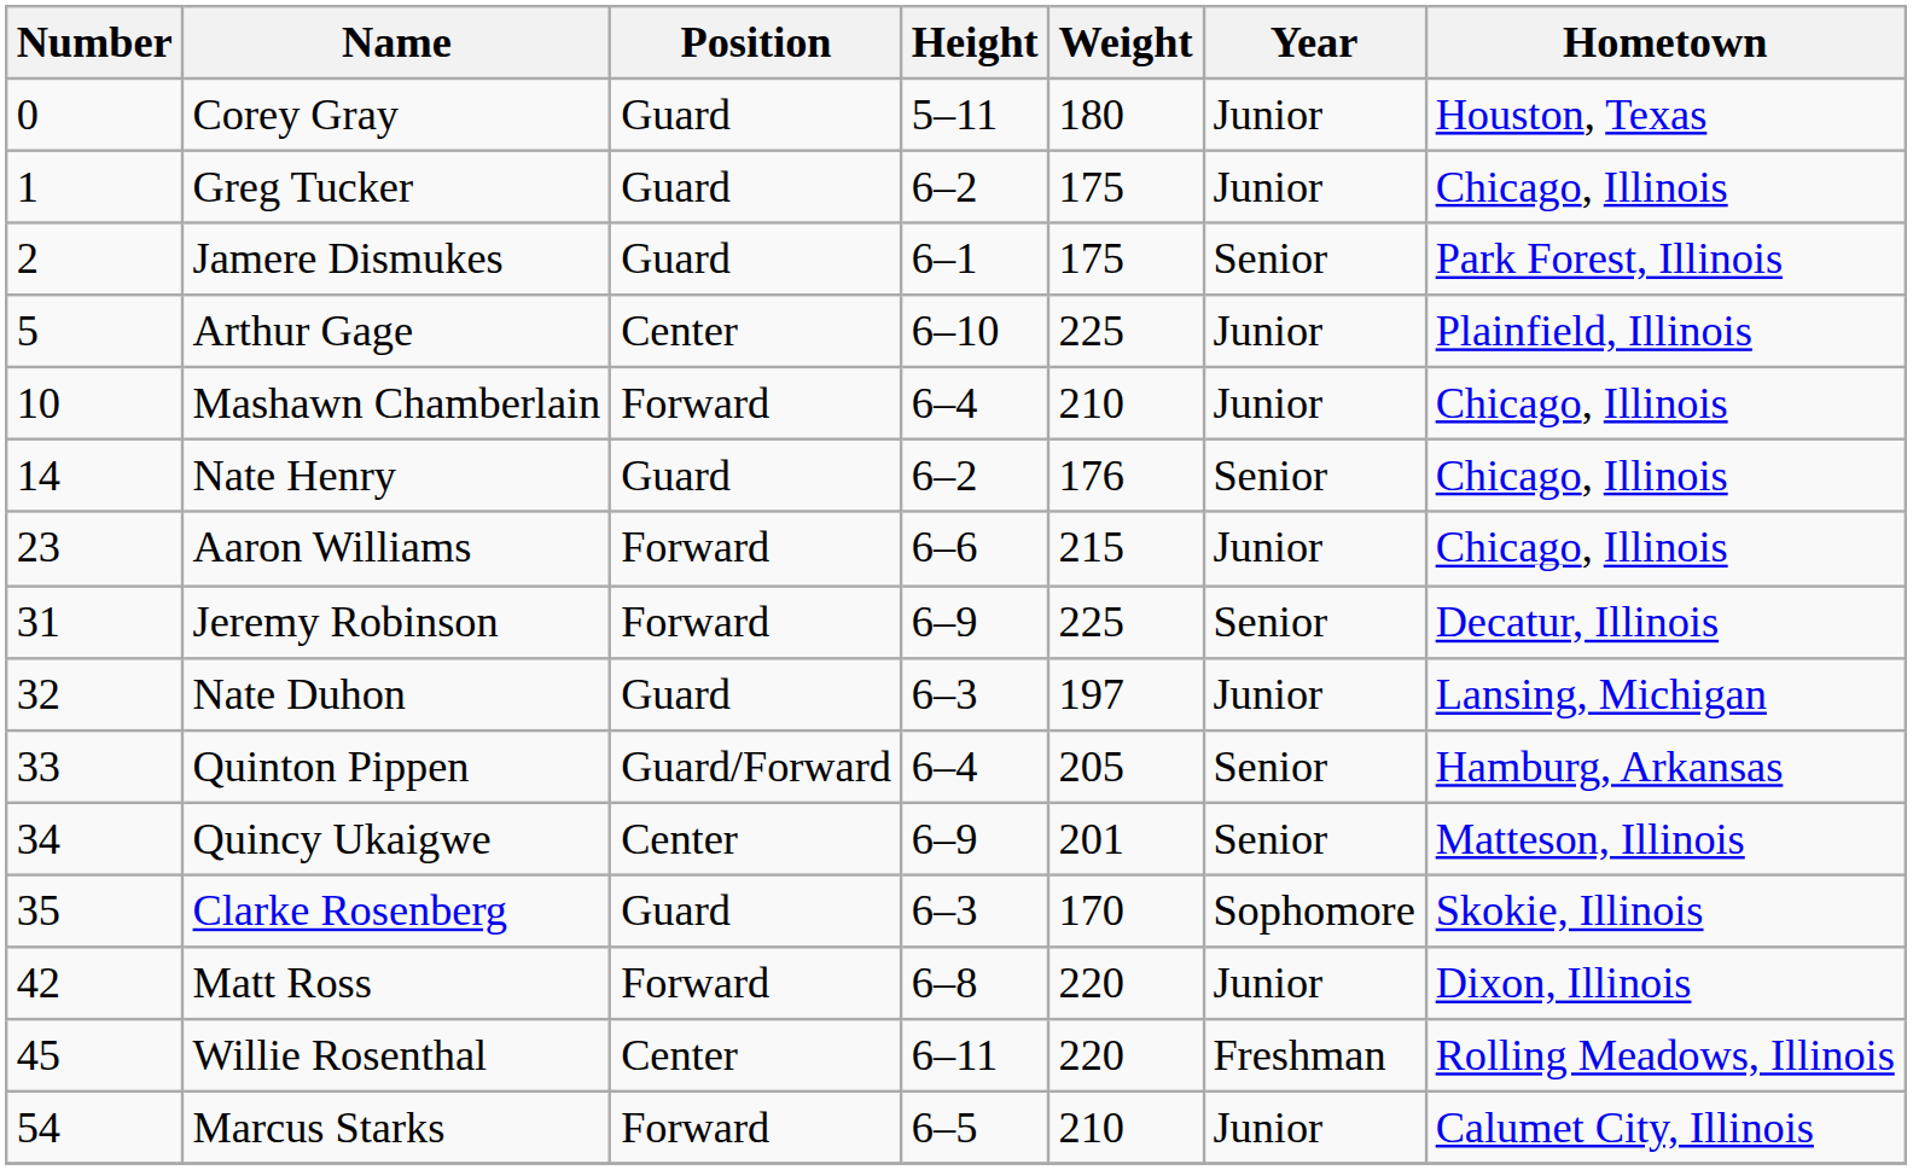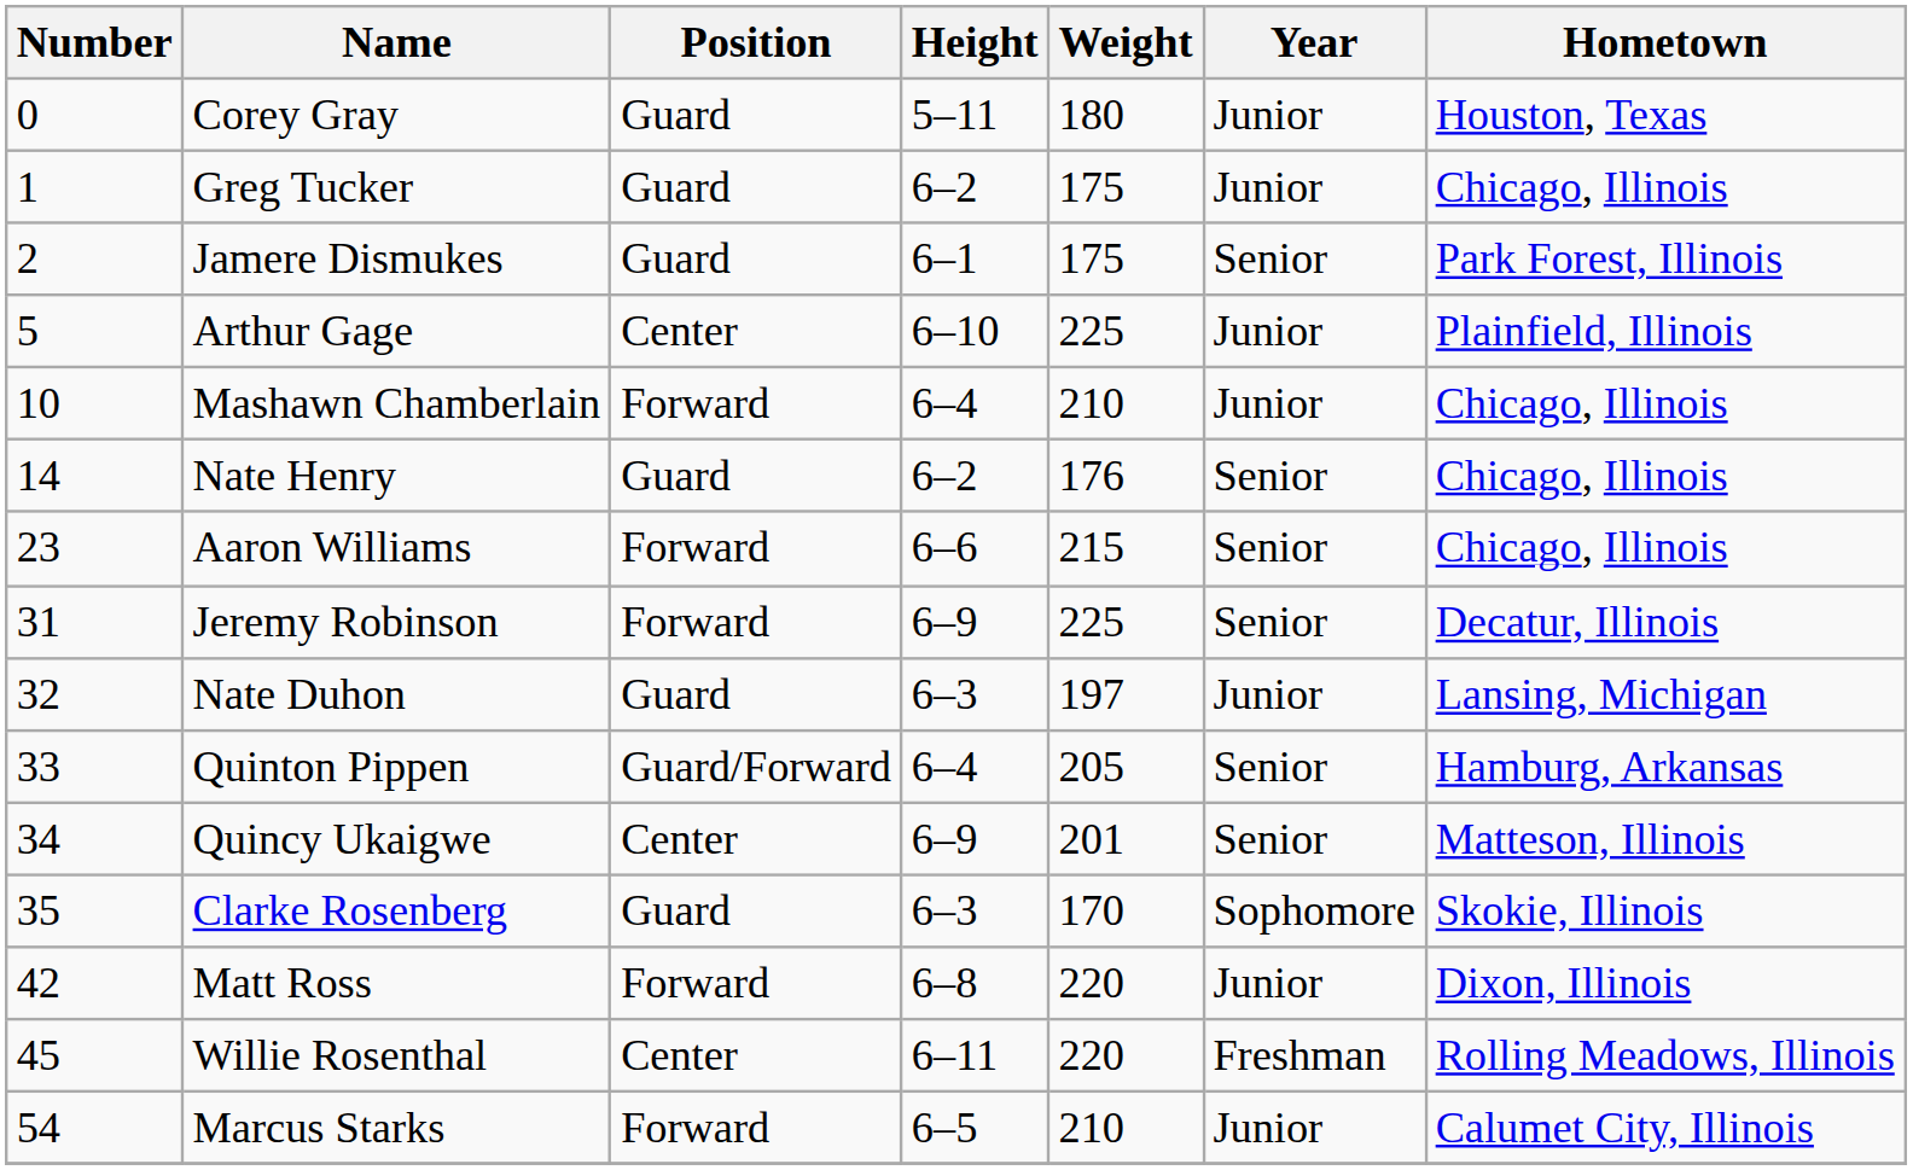Aaron Williams | Year: Junior -> Senior
